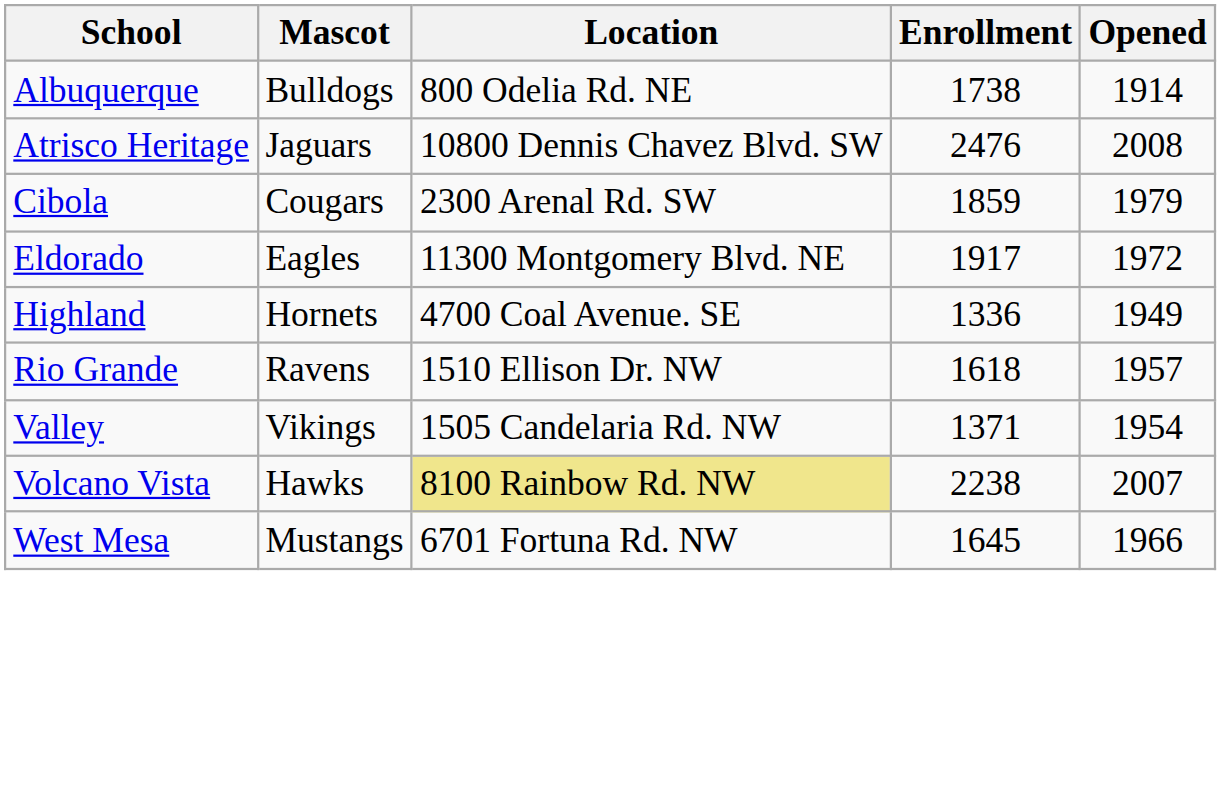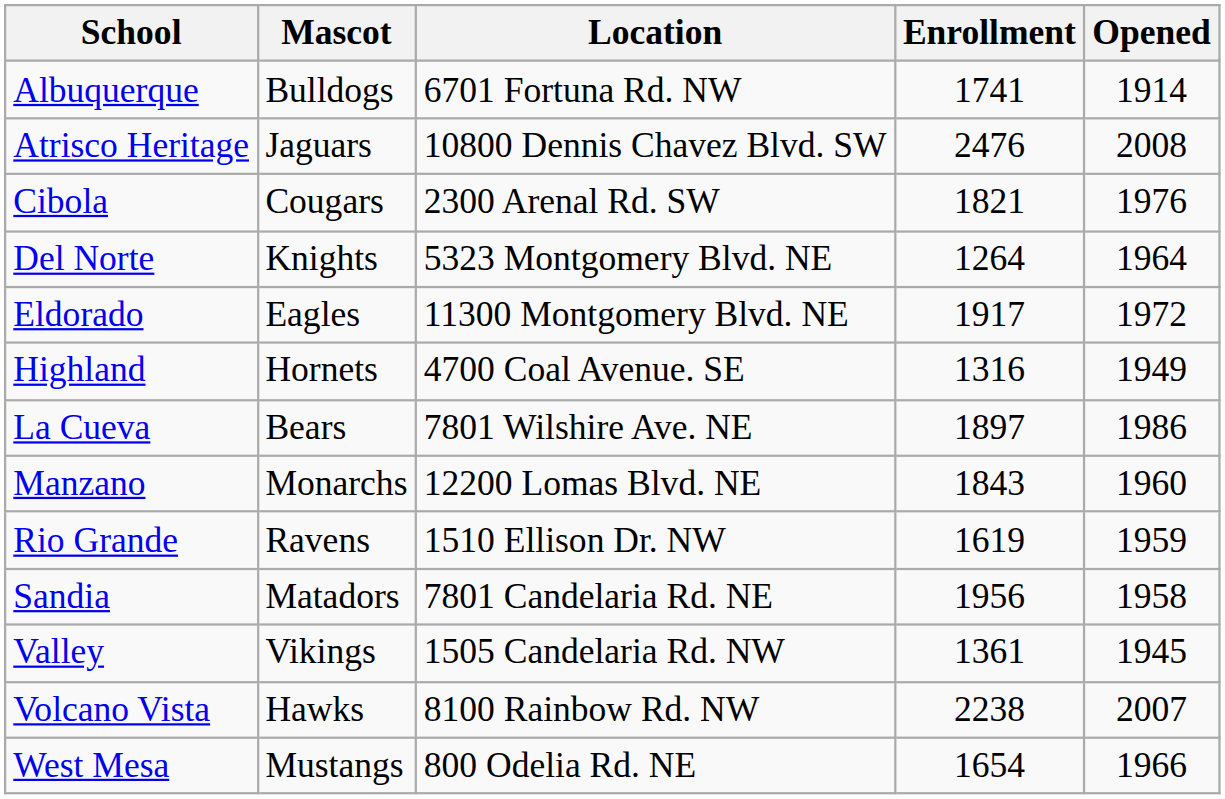Albuquerque | Location: 800 Odelia Rd. NE -> 6701 Fortuna Rd. NW
Albuquerque | Enrollment: 1738 -> 1741
Cibola | Enrollment: 1859 -> 1821
Cibola | Opened: 1979 -> 1976
+ row: Del Norte | Knights | 5323 Montgomery Blvd. NE | 1264 | 1964
Highland | Enrollment: 1336 -> 1316
+ row: La Cueva | Bears | 7801 Wilshire Ave. NE | 1897 | 1986
+ row: Manzano | Monarchs | 12200 Lomas Blvd. NE | 1843 | 1960
Rio Grande | Enrollment: 1618 -> 1619
Rio Grande | Opened: 1957 -> 1959
+ row: Sandia | Matadors | 7801 Candelaria Rd. NE | 1956 | 1958
Valley | Enrollment: 1371 -> 1361
Valley | Opened: 1954 -> 1945
Volcano Vista | Location: khaki background -> no background
West Mesa | Location: 6701 Fortuna Rd. NW -> 800 Odelia Rd. NE
West Mesa | Enrollment: 1645 -> 1654
